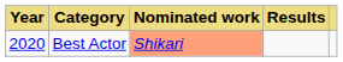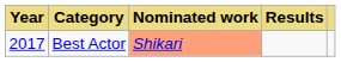Best Actor | Year: 2020 -> 2017
